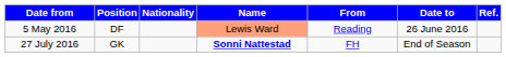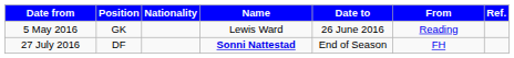columns swapped: From <-> Date to
5 May 2016 | Position: DF -> GK
5 May 2016 | Name: lightsalmon background -> no background
27 July 2016 | Position: GK -> DF
